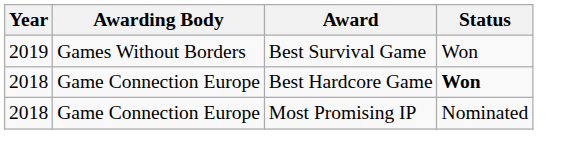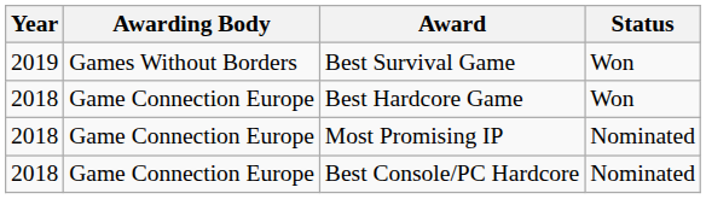Best Hardcore Game | Status: bold -> normal
+ row: 2018 | Game Connection Europe | Best Console/PC Hardcore | Nominated
